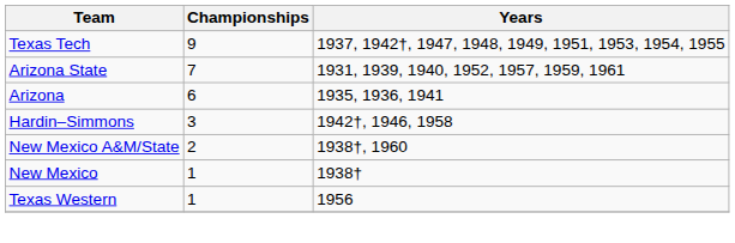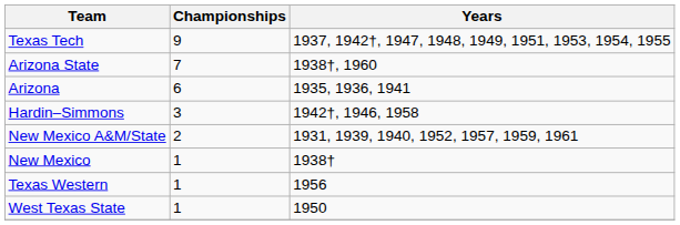Arizona State | Years: 1931, 1939, 1940, 1952, 1957, 1959, 1961 -> 1938†, 1960
New Mexico A&M/State | Years: 1938†, 1960 -> 1931, 1939, 1940, 1952, 1957, 1959, 1961
+ row: West Texas State | 1 | 1950
